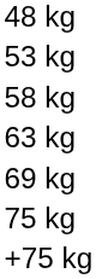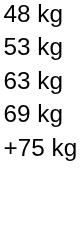- row: 58 kg
- row: 75 kg
